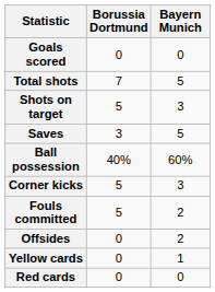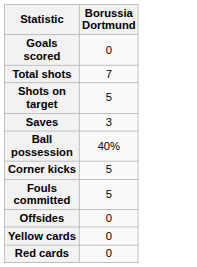- column: Bayern Munich | 0 | 5 | 3 | 5 | 60% | 3 | 2 | 2 | 1 | 0
